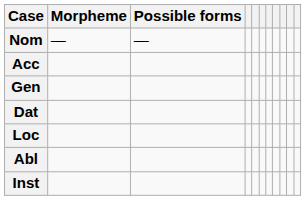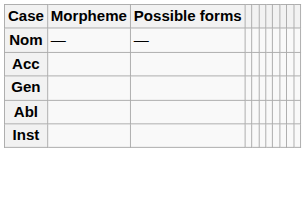- row: Dat
- row: Loc
